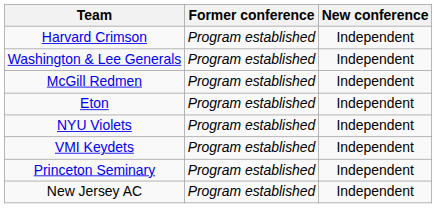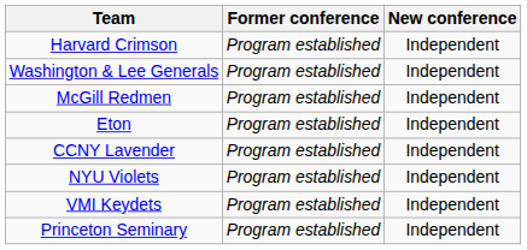+ row: CCNY Lavender | Program established | Independent
- row: New Jersey AC | Program established | Independent
